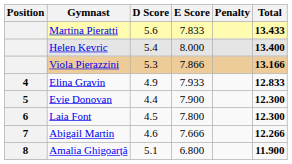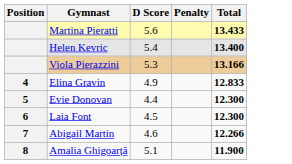- column: E Score | 7.833 | 8.000 | 7.866 | 7.933 | 7.900 | 7.800 | 7.666 | 6.800
